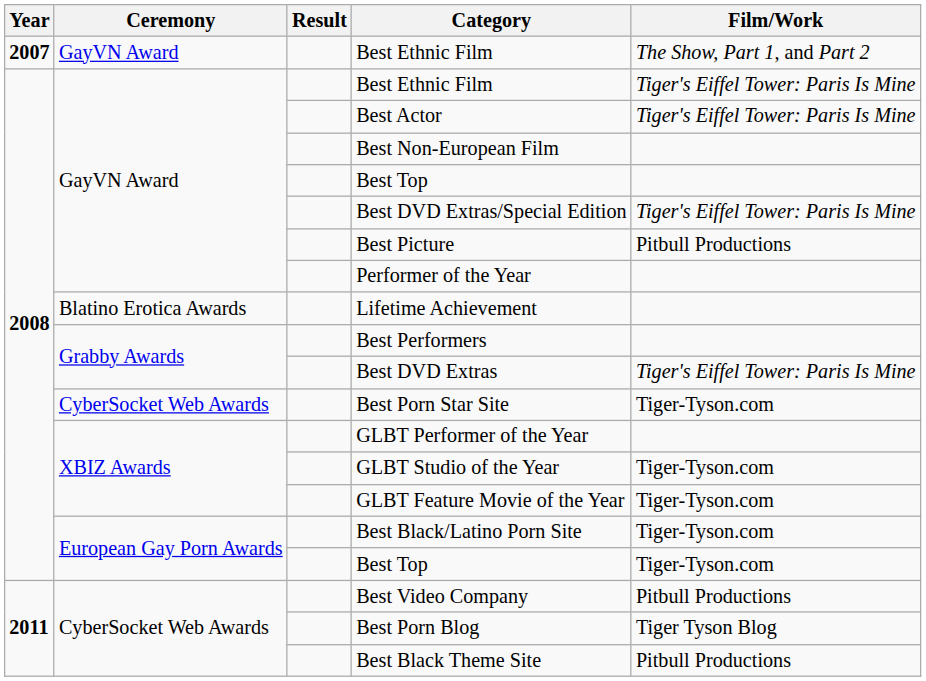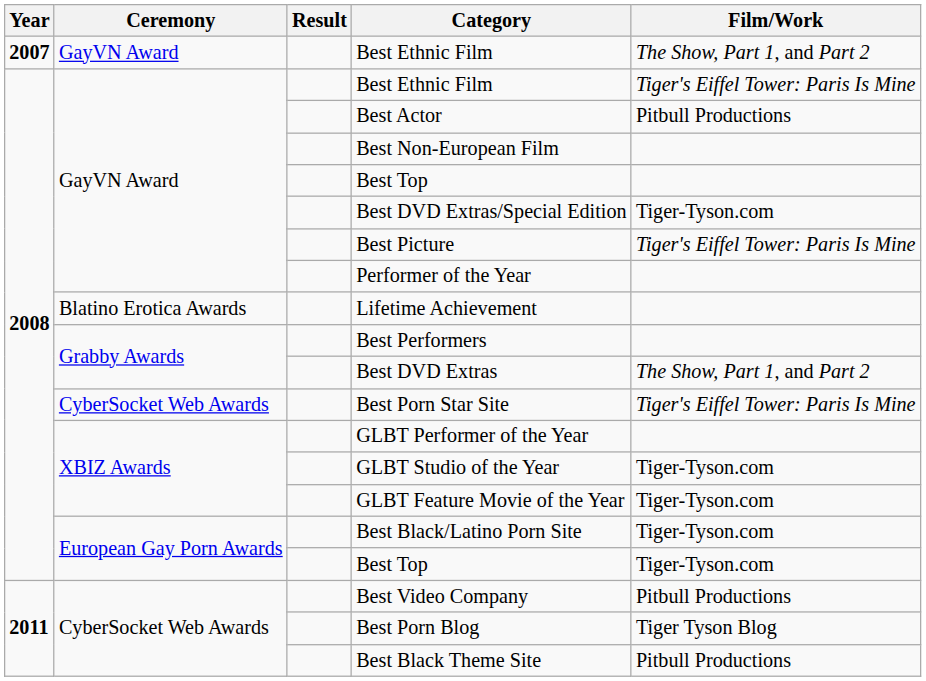Best Actor | Film/Work: Tiger's Eiffel Tower: Paris Is Mine -> Pitbull Productions
Best DVD Extras/Special Edition | Film/Work: Tiger's Eiffel Tower: Paris Is Mine -> Tiger-Tyson.com
Best Picture | Film/Work: Pitbull Productions -> Tiger's Eiffel Tower: Paris Is Mine
Best DVD Extras | Film/Work: Tiger's Eiffel Tower: Paris Is Mine -> The Show, Part 1, and Part 2
Best Porn Star Site | Film/Work: Tiger-Tyson.com -> Tiger's Eiffel Tower: Paris Is Mine
